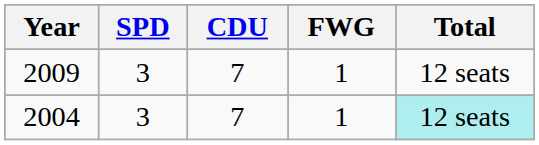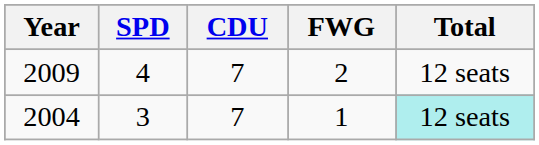2009 | SPD: 3 -> 4
2009 | FWG: 1 -> 2
